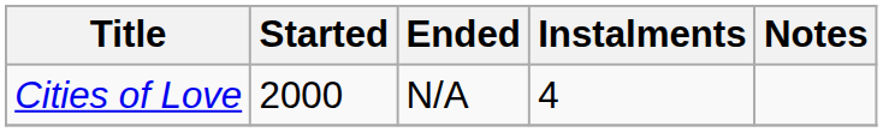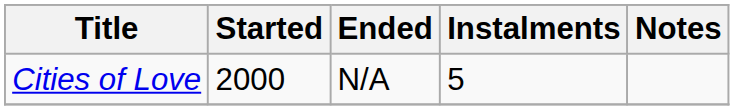Cities of Love | Instalments: 4 -> 5
